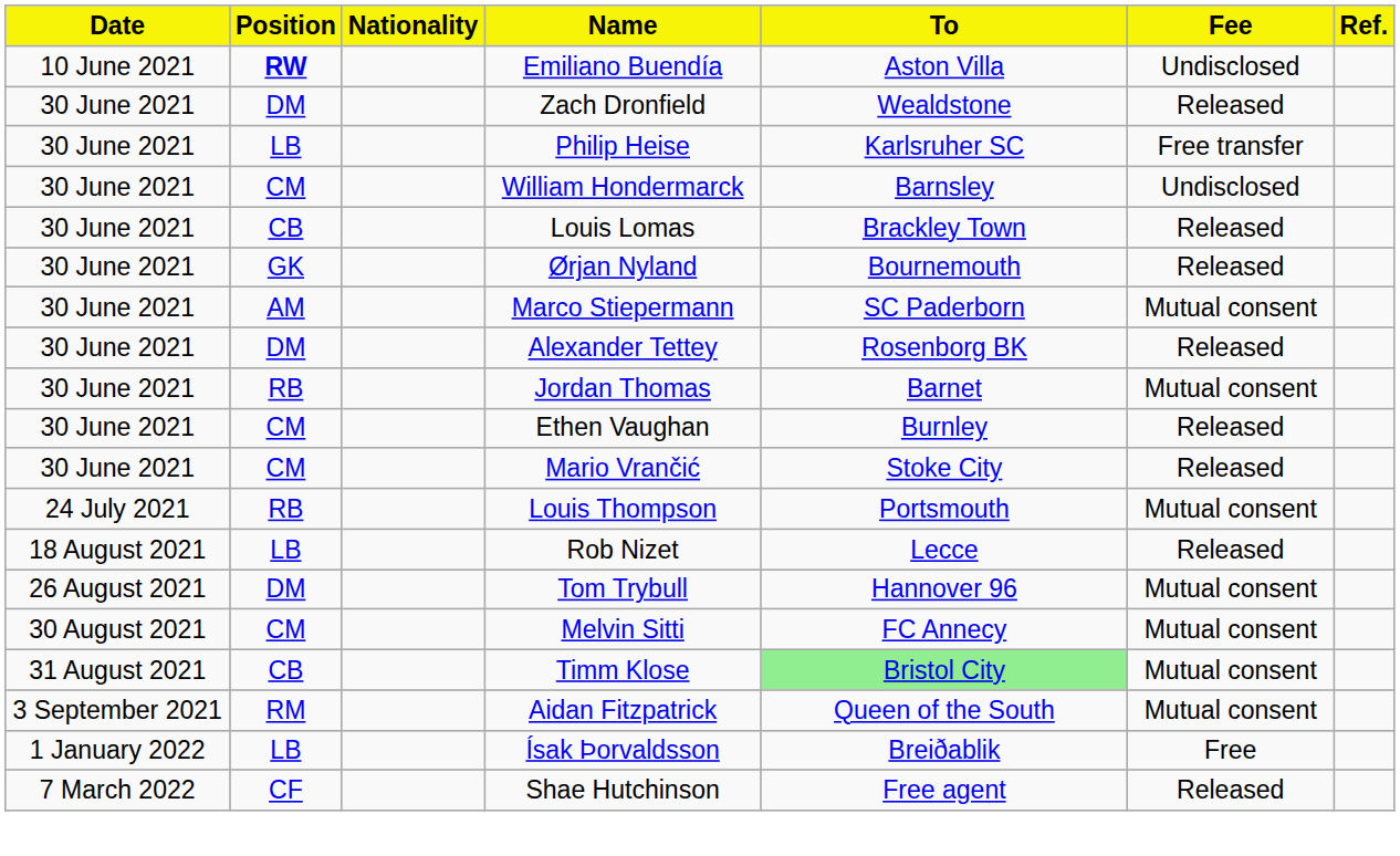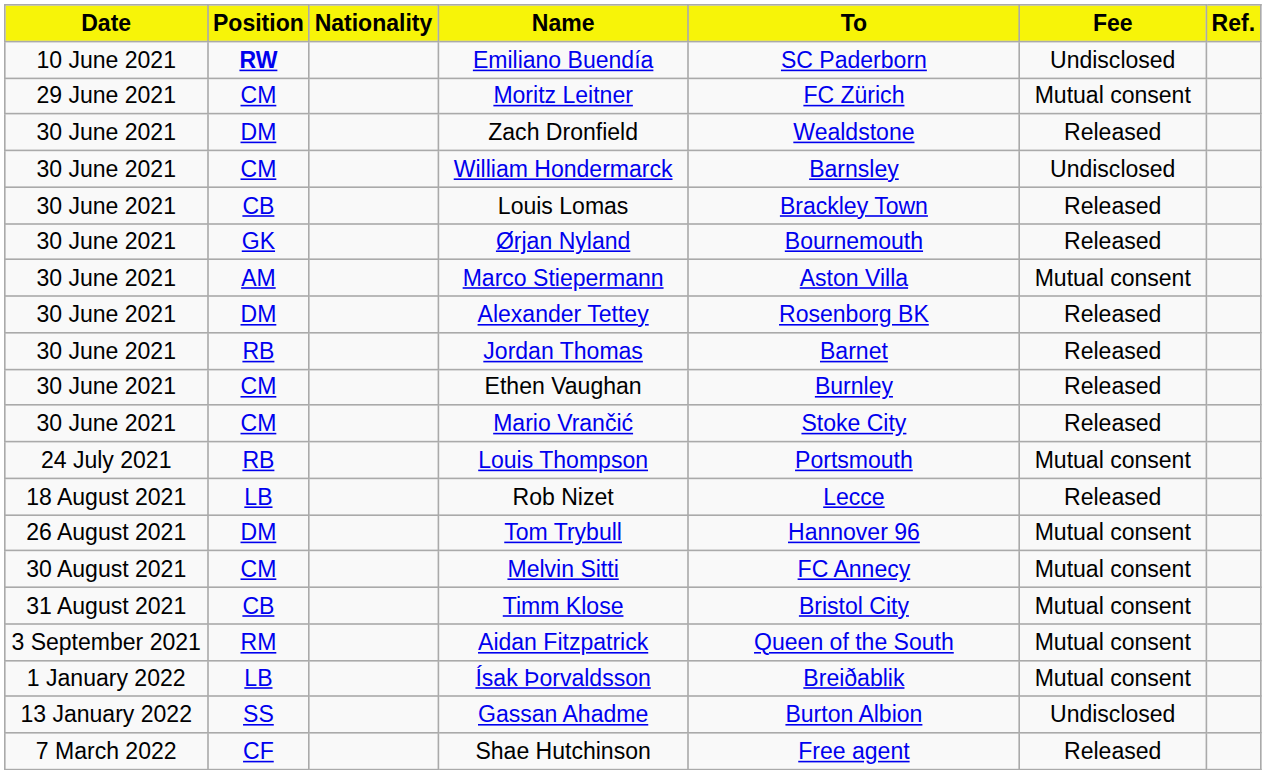Emiliano Buendía | To: Aston Villa -> SC Paderborn
+ row: 29 June 2021 | CM | Moritz Leitner | FC Zürich | Mutual consent
- row: 30 June 2021 | LB | Philip Heise | Karlsruher SC | Free transfer
Marco Stiepermann | To: SC Paderborn -> Aston Villa
Jordan Thomas | Fee: Mutual consent -> Released
Timm Klose | To: lightgreen background -> no background
Ísak Þorvaldsson | Fee: Free -> Mutual consent
+ row: 13 January 2022 | SS | Gassan Ahadme | Burton Albion | Undisclosed
